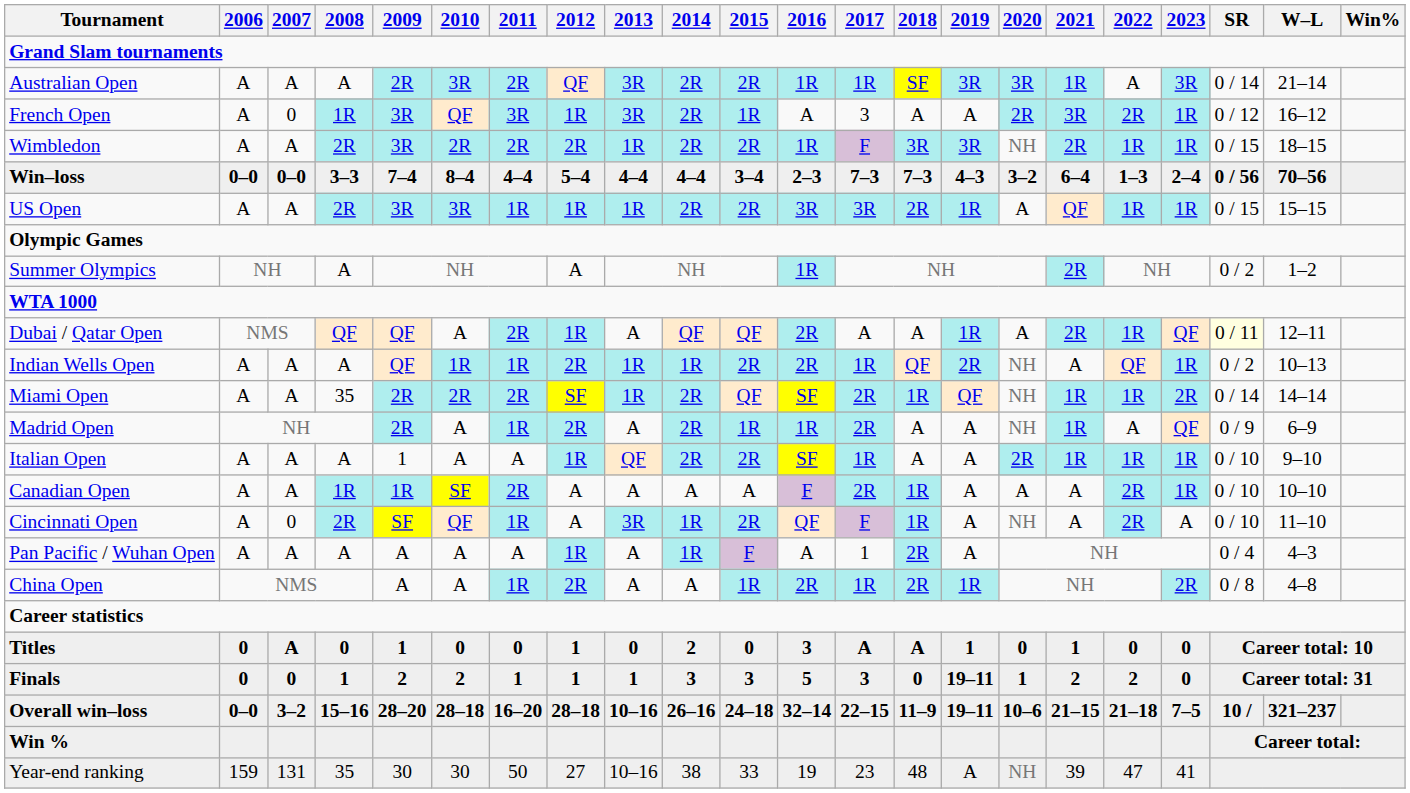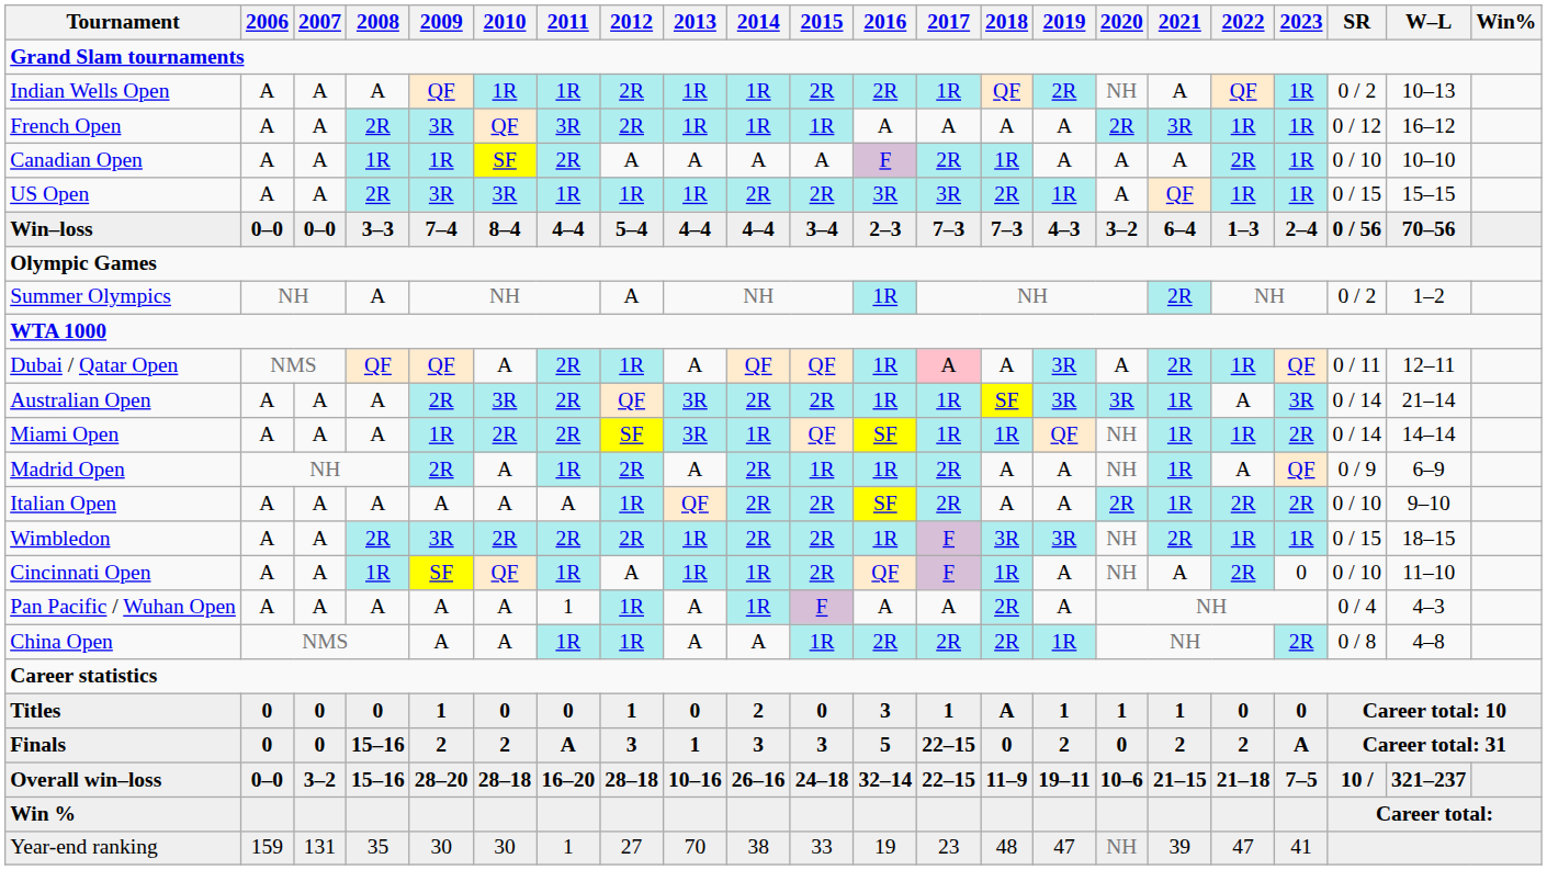rows swapped: Australian Open <-> Indian Wells Open
French Open | 2007: 0 -> A
French Open | 2008: 1R -> 2R
French Open | 2012: 1R -> 2R
French Open | 2013: 3R -> 1R
French Open | 2014: 2R -> 1R
French Open | 2017: 3 -> A
French Open | 2022: 2R -> 1R
rows swapped: Wimbledon <-> Canadian Open
rows swapped: US Open <-> Win–loss
Dubai / Qatar Open | 2016: 2R -> 1R
Dubai / Qatar Open | 2017: no background -> pink background
Dubai / Qatar Open | 2019: 1R -> 3R
Dubai / Qatar Open | SR: lightyellow background -> no background
Miami Open | 2008: 35 -> A
Miami Open | 2009: 2R -> 1R
Miami Open | 2013: 1R -> 3R
Miami Open | 2014: 2R -> 1R
Miami Open | 2017: 2R -> 1R
Italian Open | 2009: 1 -> A
Italian Open | 2017: 1R -> 2R
Italian Open | 2022: 1R -> 2R
Italian Open | 2023: 1R -> 2R
Cincinnati Open | 2007: 0 -> A
Cincinnati Open | 2008: 2R -> 1R
Cincinnati Open | 2013: 3R -> 1R
Cincinnati Open | 2023: A -> 0
Pan Pacific / Wuhan Open | 2011: A -> 1
Pan Pacific / Wuhan Open | 2017: 1 -> A
China Open | 2012: 2R -> 1R
China Open | 2017: 1R -> 2R
Titles | 2007: A -> 0
Titles | 2017: A -> 1
Titles | 2020: 0 -> 1
Finals | 2008: 1 -> 15–16
Finals | 2011: 1 -> A
Finals | 2012: 1 -> 3
Finals | 2017: 3 -> 22–15
Finals | 2019: 19–11 -> 2
Finals | 2020: 1 -> 0
Finals | 2023: 0 -> A
Year-end ranking | 2011: 50 -> 1
Year-end ranking | 2013: 10–16 -> 70
Year-end ranking | 2019: A -> 47
